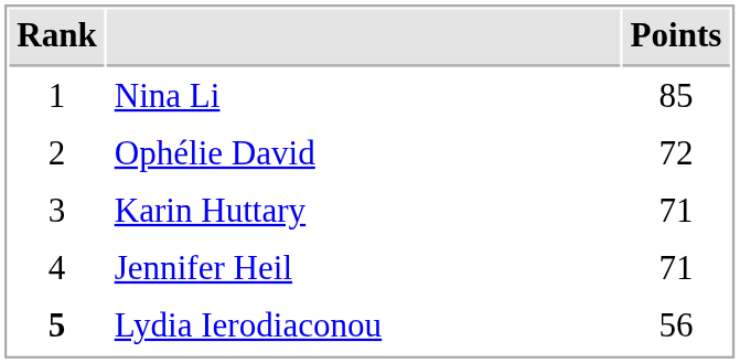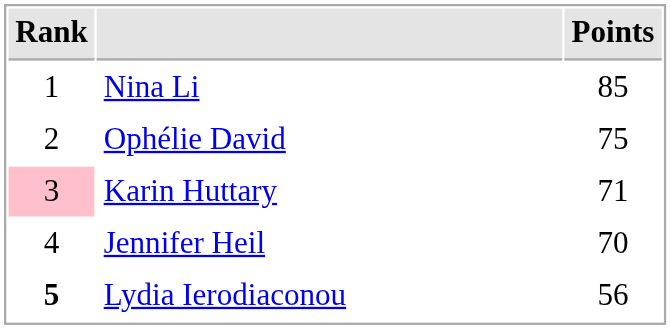Ophélie David | Points: 72 -> 75
Karin Huttary | Rank: no background -> pink background
Jennifer Heil | Points: 71 -> 70
